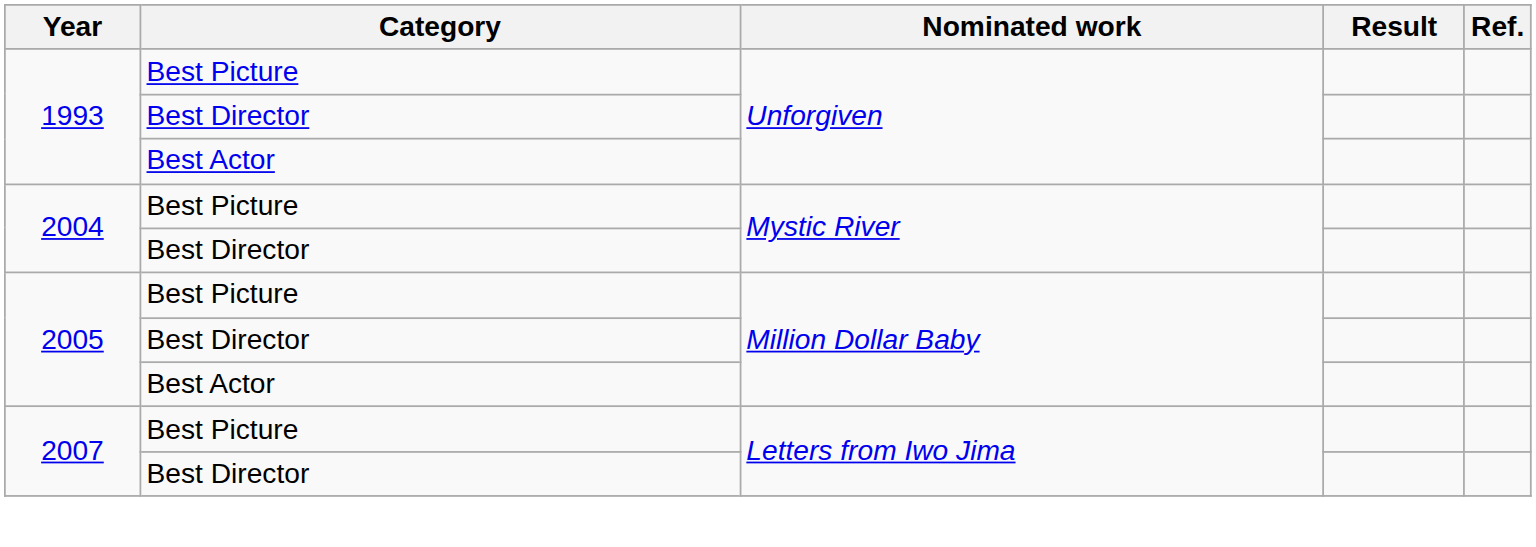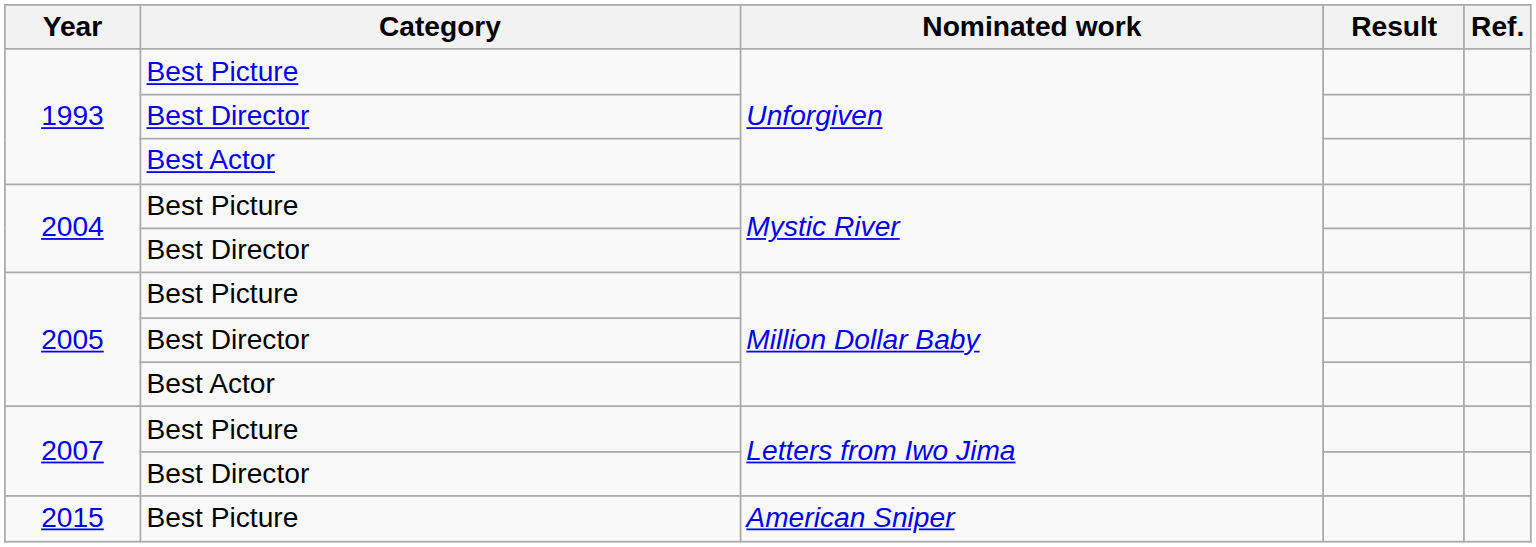+ row: 2015 | Best Picture | American Sniper
